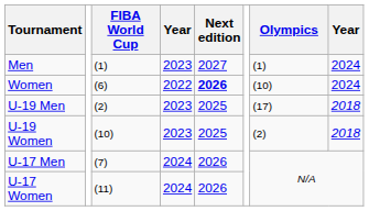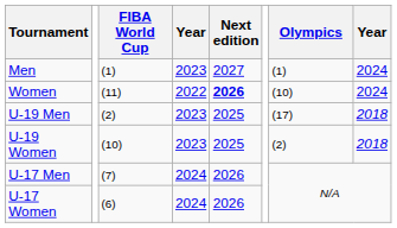Women | FIBA World Cup: (6) -> (11)
U-17 Women | FIBA World Cup: (11) -> (6)
